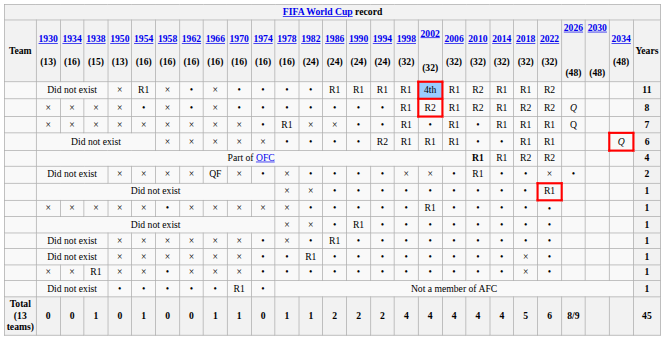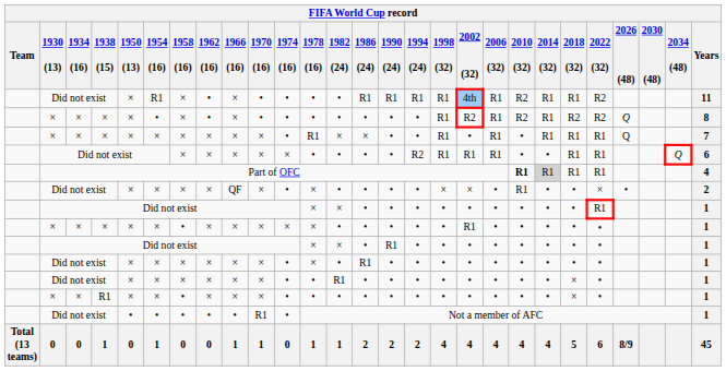Part of OFC | 2014 (32): no background -> lightgrey background
Part of OFC | 2018 (32): R2 -> R1
Part of OFC | 2022 (32): R2 -> R1
